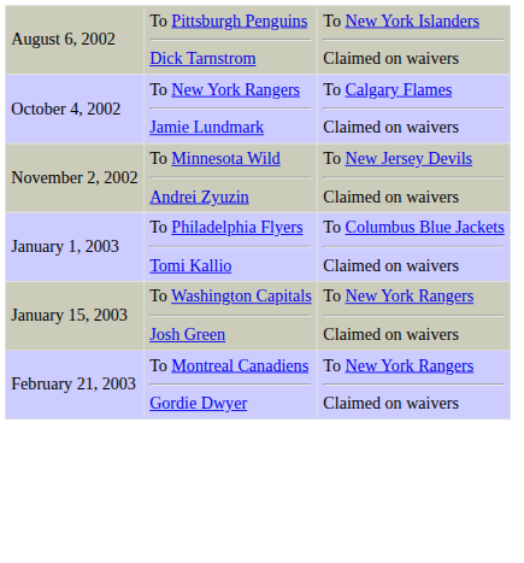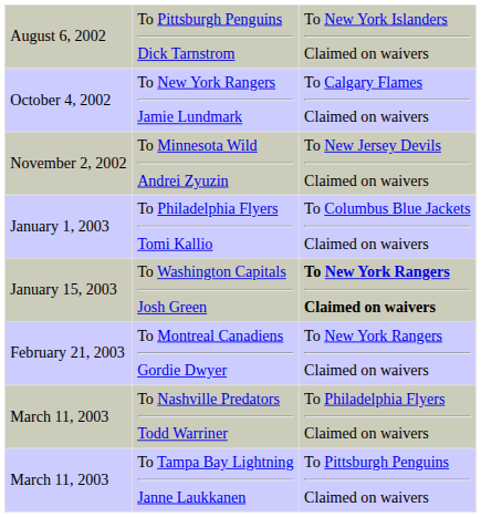To Washington Capitals Josh Green | column 3: normal -> bold
+ row: March 11, 2003 | To Nashville Predators Todd Warriner | To Philadelphia Flyers Claimed on waivers
+ row: March 11, 2003 | To Tampa Bay Lightning Janne Laukkanen | To Pittsburgh Penguins Claimed on waivers
